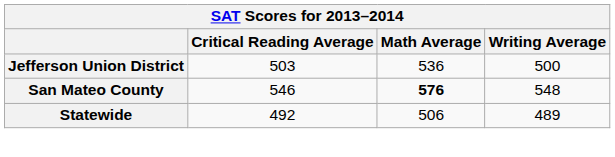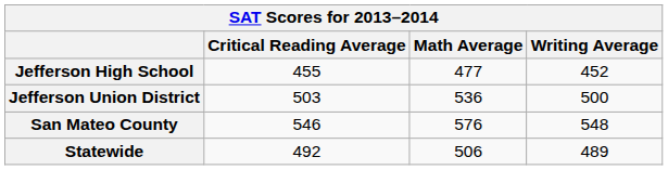+ row: Jefferson High School | 455 | 477 | 452
San Mateo County | Math Average: bold -> normal
